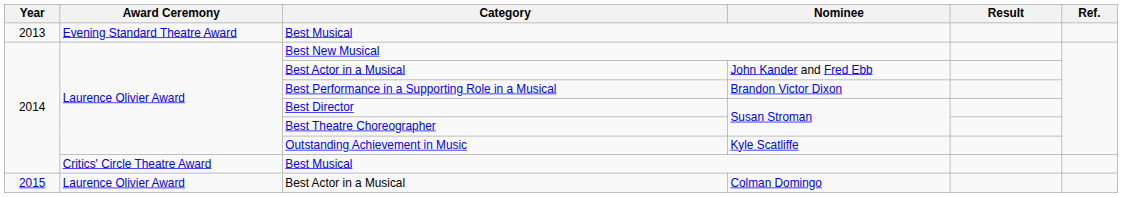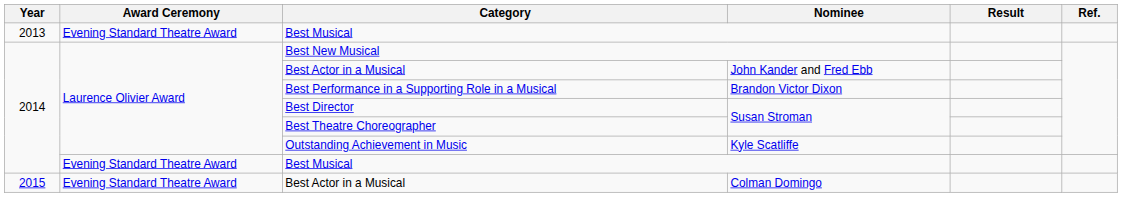2014 / Best Musical | Award Ceremony: Critics' Circle Theatre Award -> Evening Standard Theatre Award
2015 / Best Actor in a Musical | Award Ceremony: Laurence Olivier Award -> Evening Standard Theatre Award
